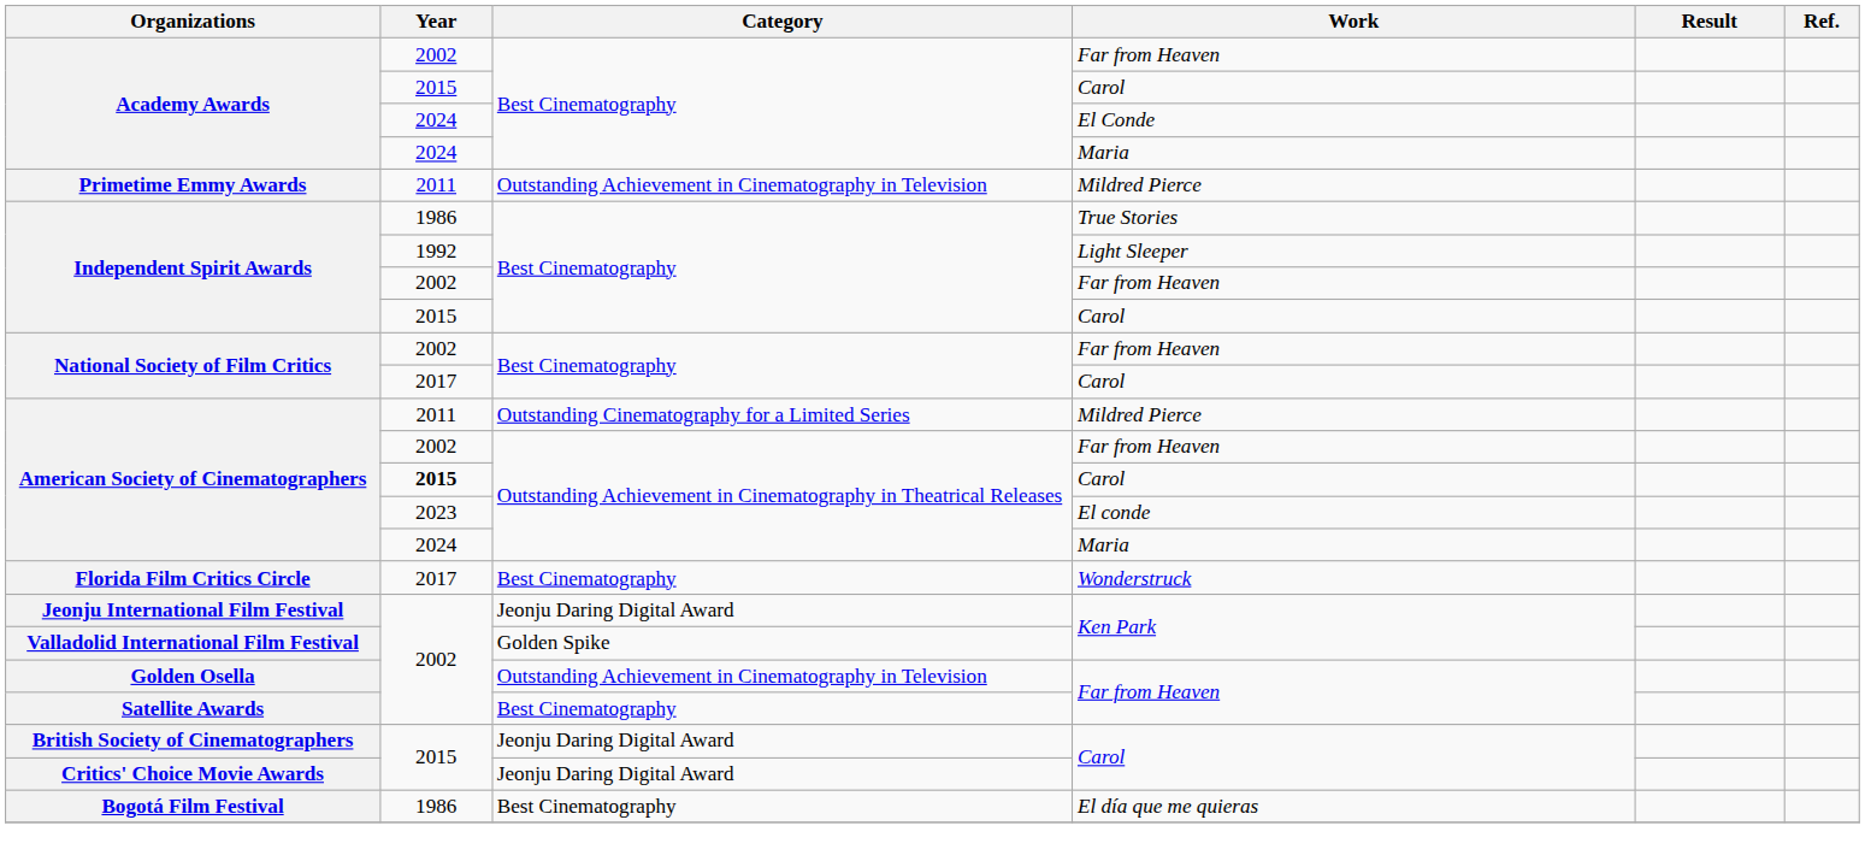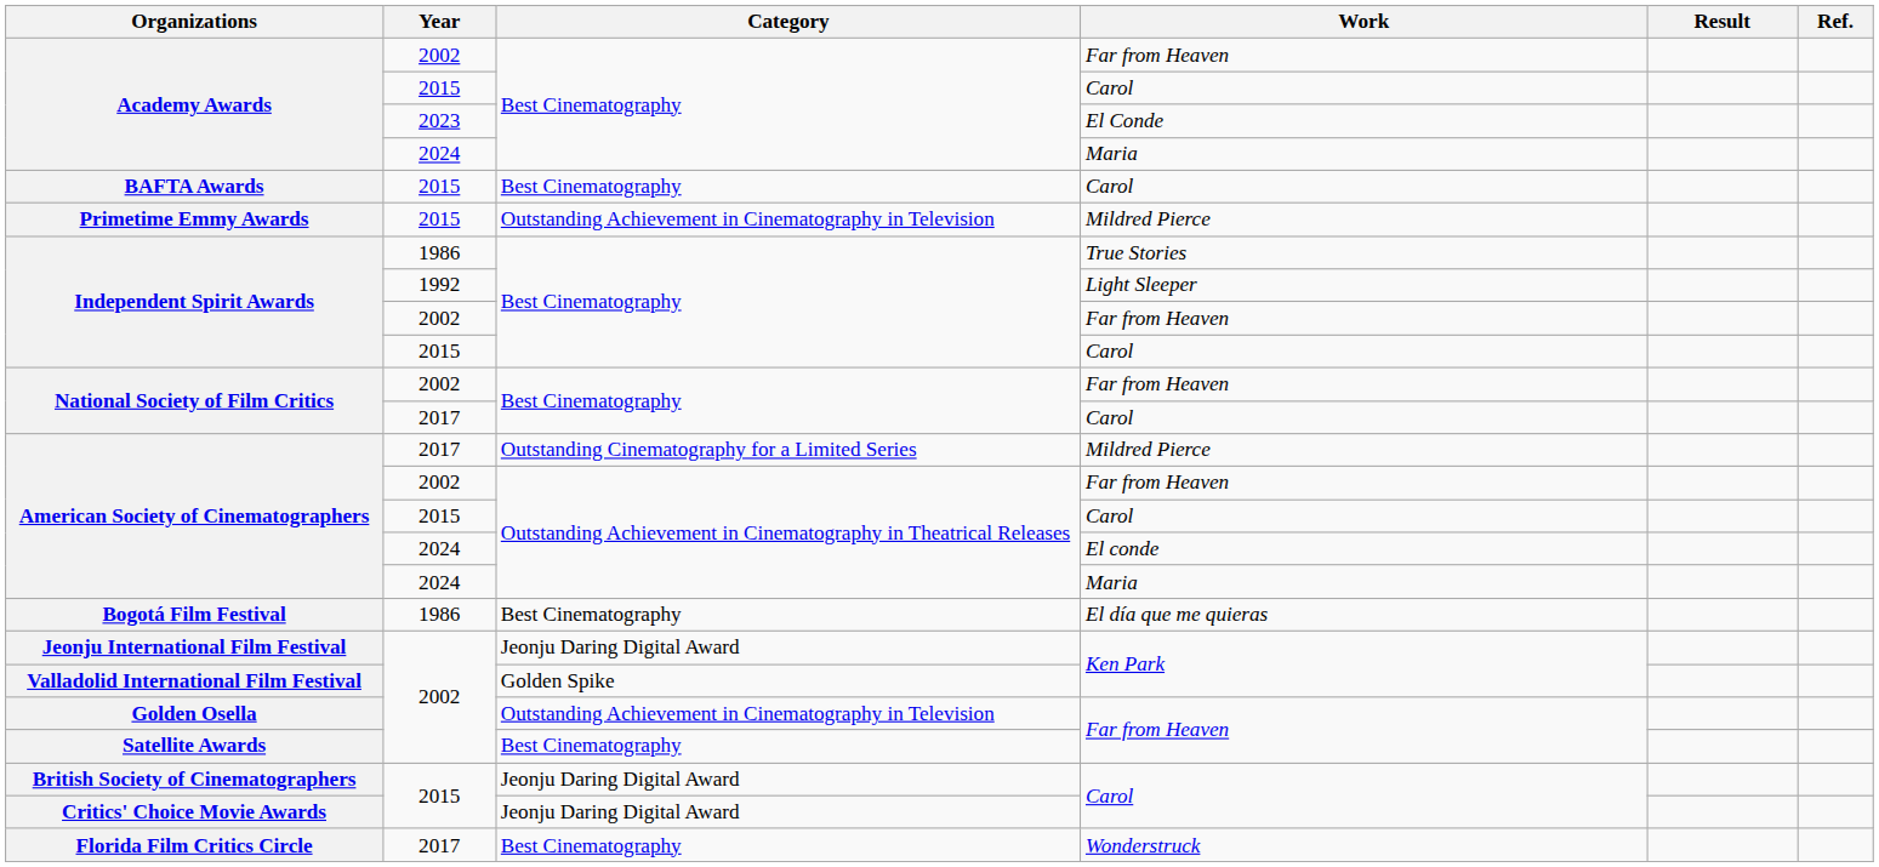Academy Awards / El Conde | Year: 2024 -> 2023
+ row: BAFTA Awards | 2015 | Best Cinematography | Carol
Primetime Emmy Awards | Year: 2011 -> 2015
American Society of Cinematographers / Mildred Pierce | Year: 2011 -> 2017
American Society of Cinematographers / Carol | Year: bold -> normal
American Society of Cinematographers / El conde | Year: 2023 -> 2024
rows swapped: Bogotá Film Festival <-> Florida Film Critics Circle
